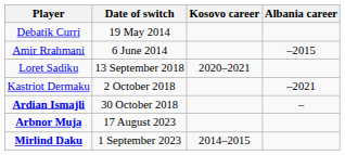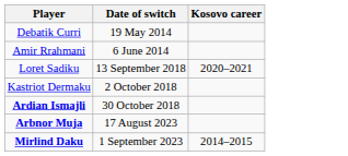- column: Albania career | –2015 | –2021 | –
